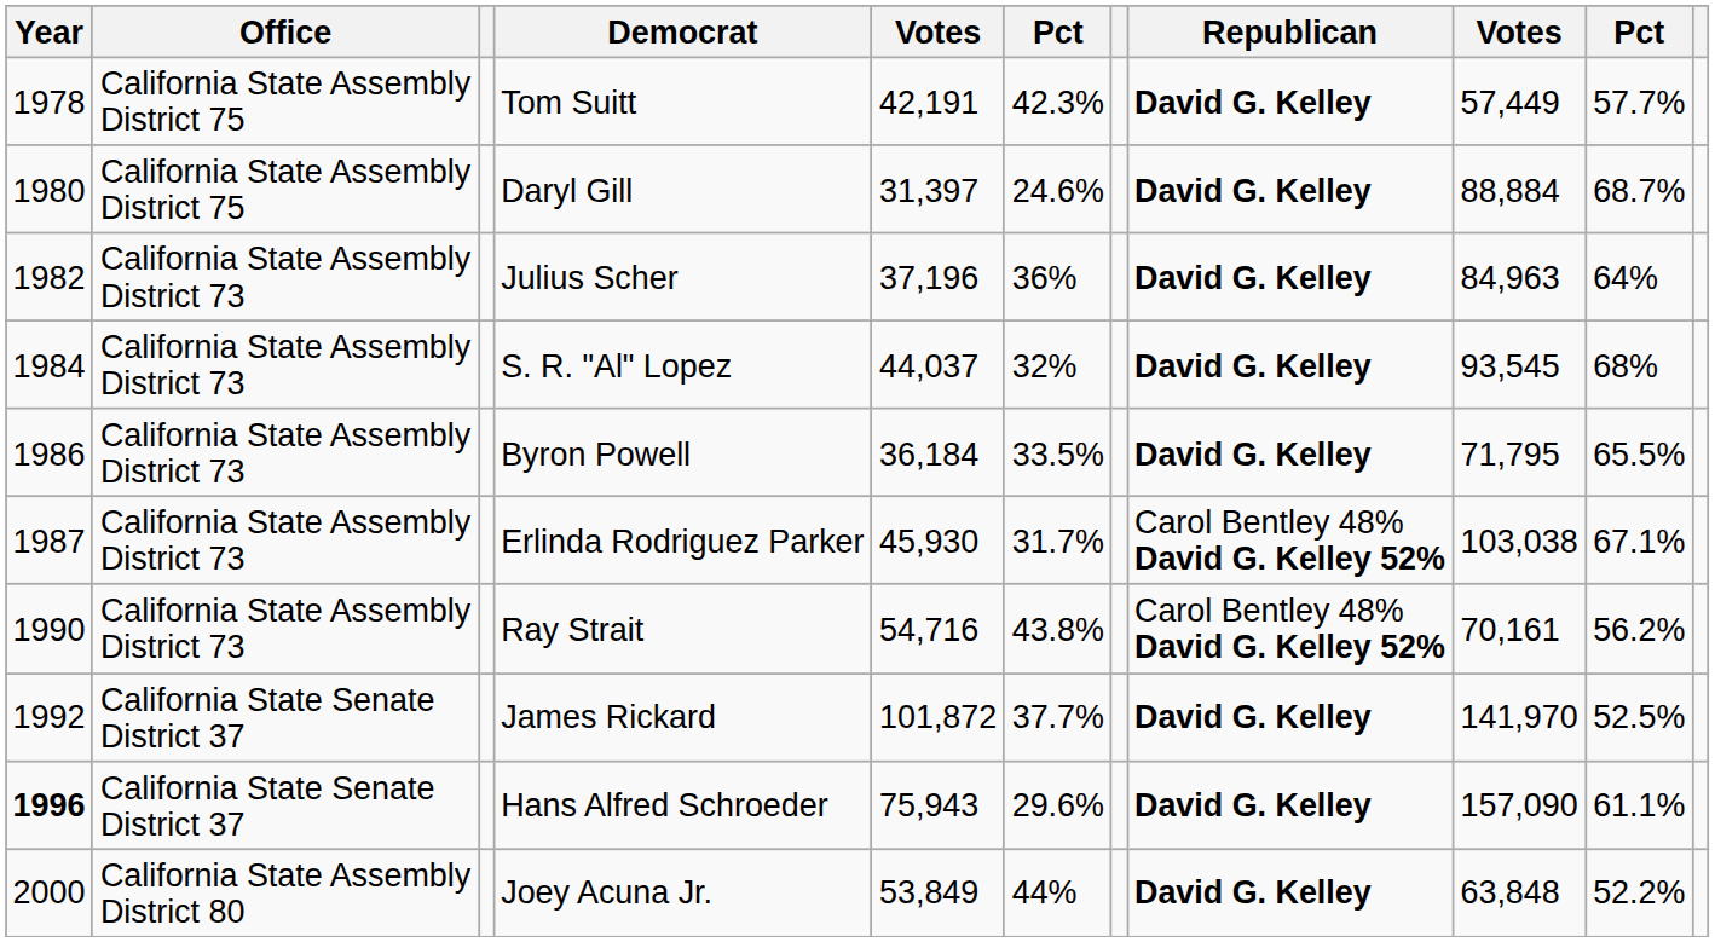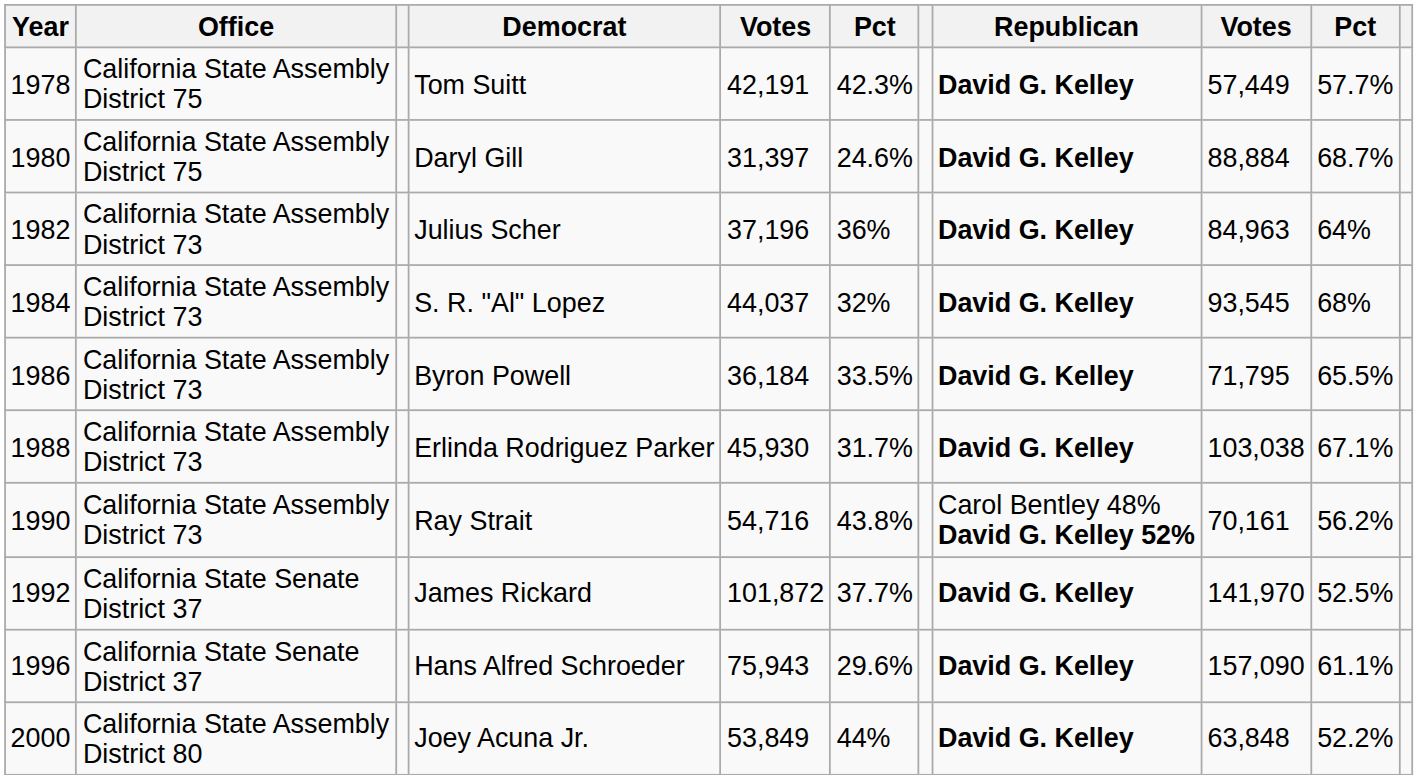Erlinda Rodriguez Parker | Year: 1987 -> 1988
Erlinda Rodriguez Parker | Republican: Carol Bentley 48% David G. Kelley 52% -> David G. Kelley
Hans Alfred Schroeder | Year: bold -> normal
